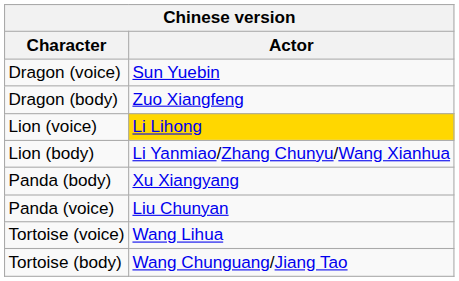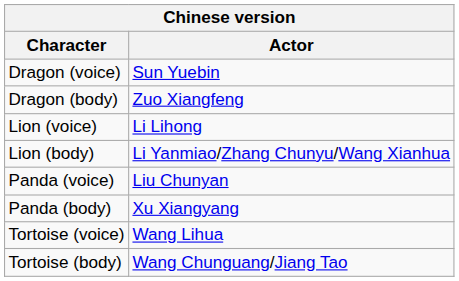Lion (voice) | Actor: gold background -> no background
rows swapped: Panda (voice) <-> Panda (body)
